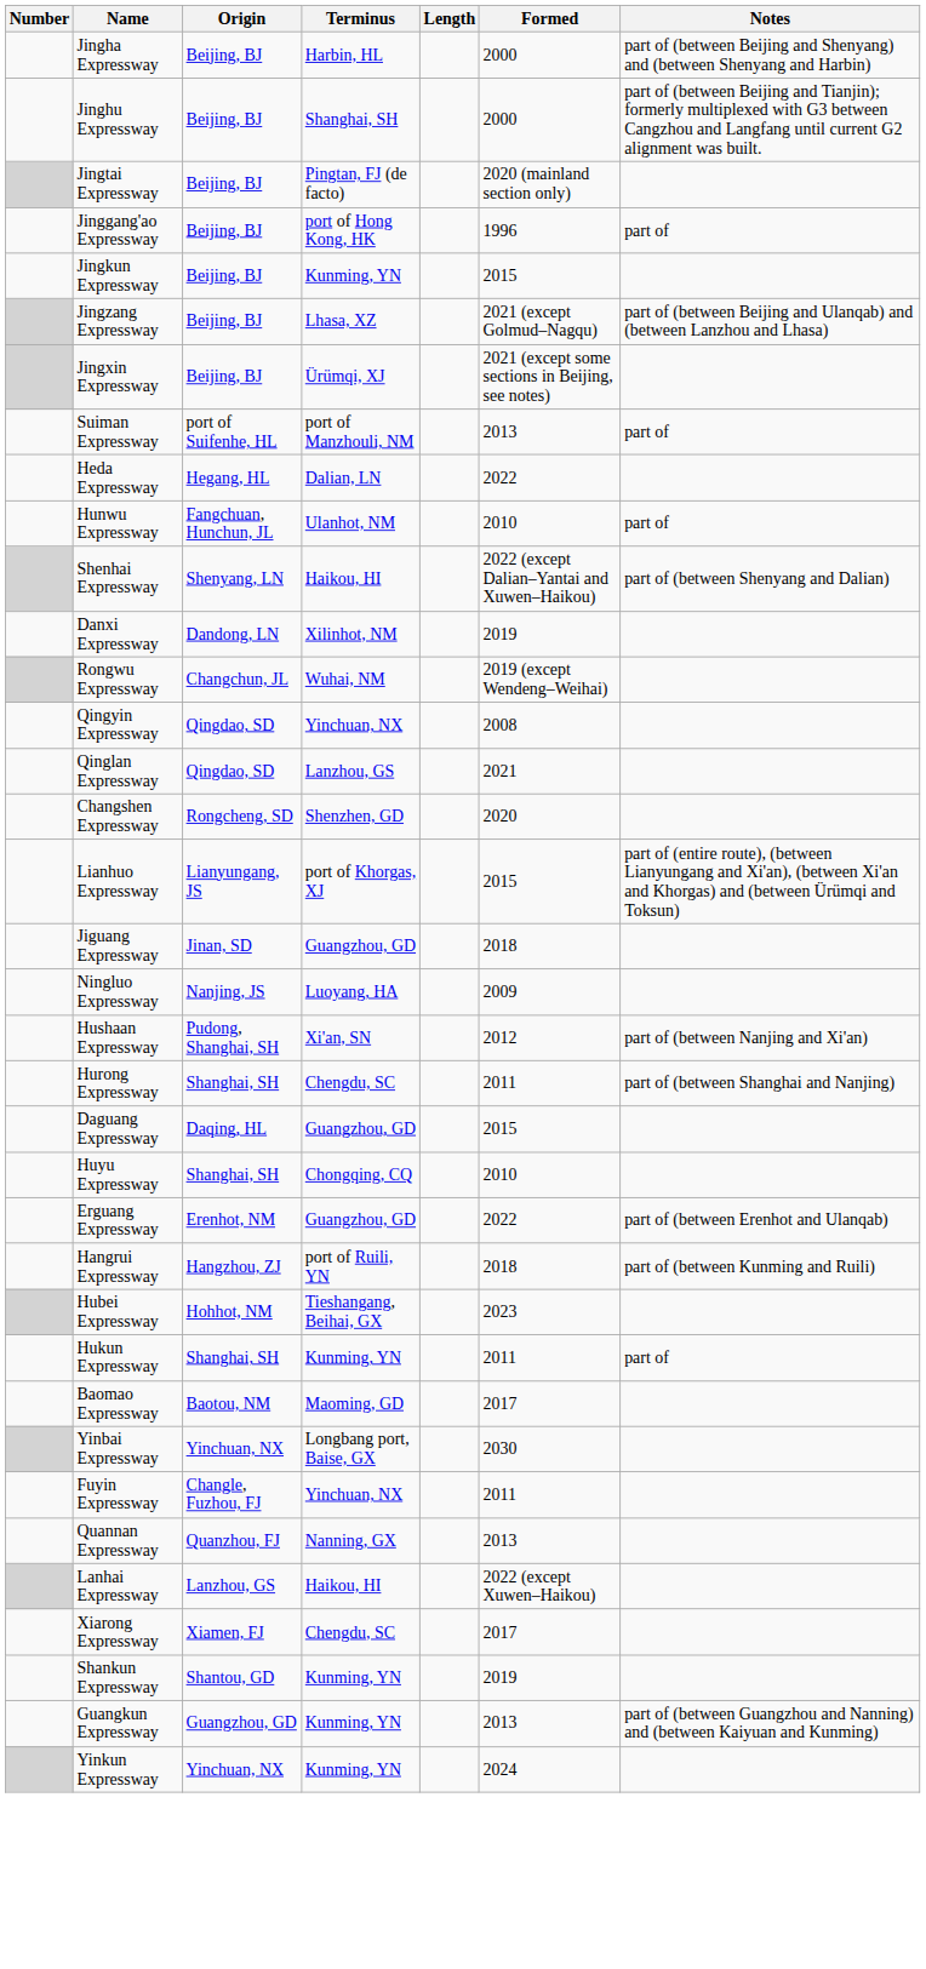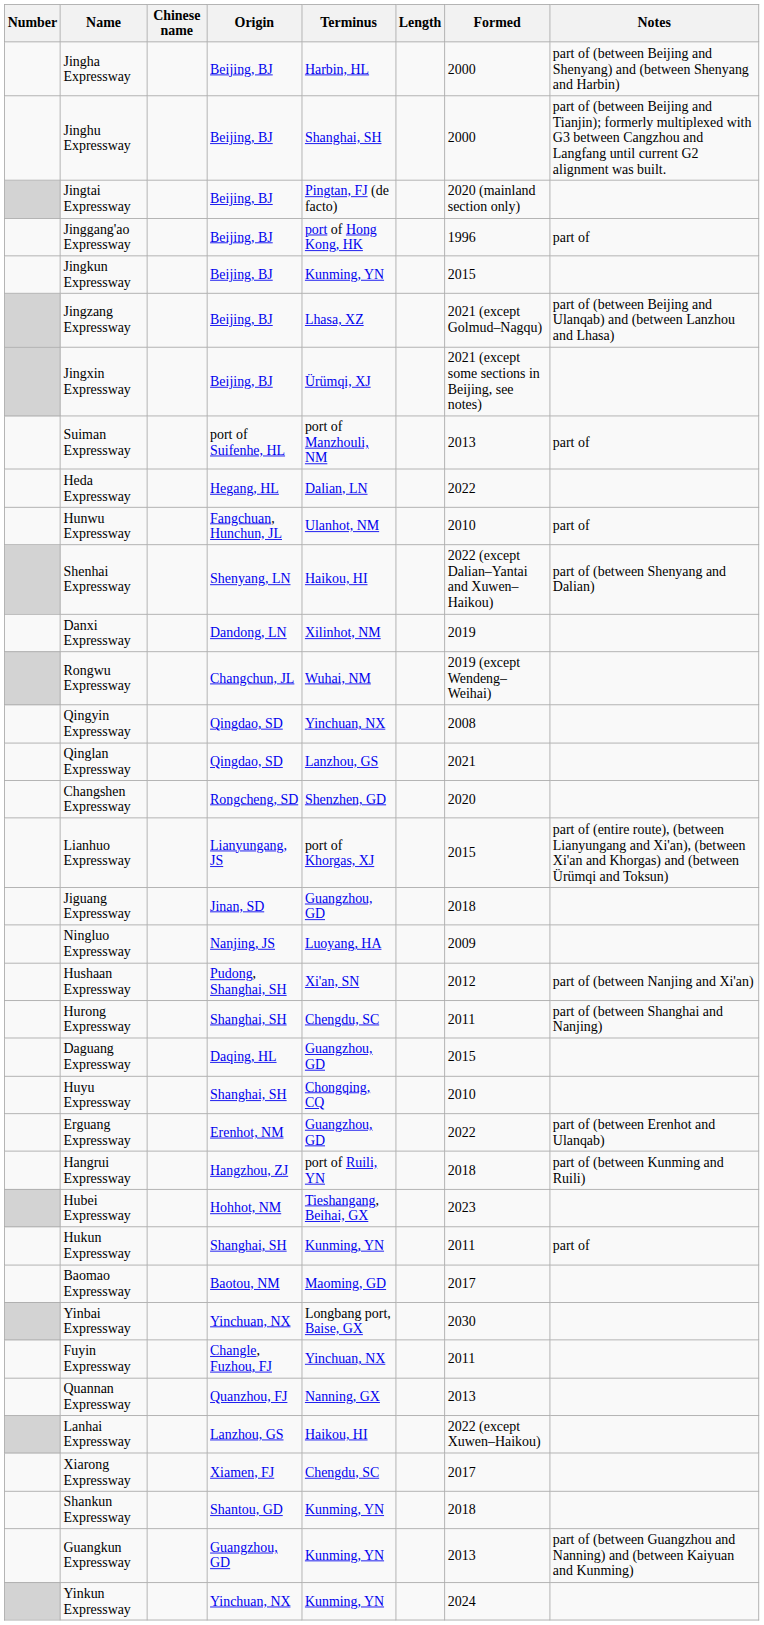+ column: Chinese name
Shankun Expressway | Formed: 2019 -> 2018
